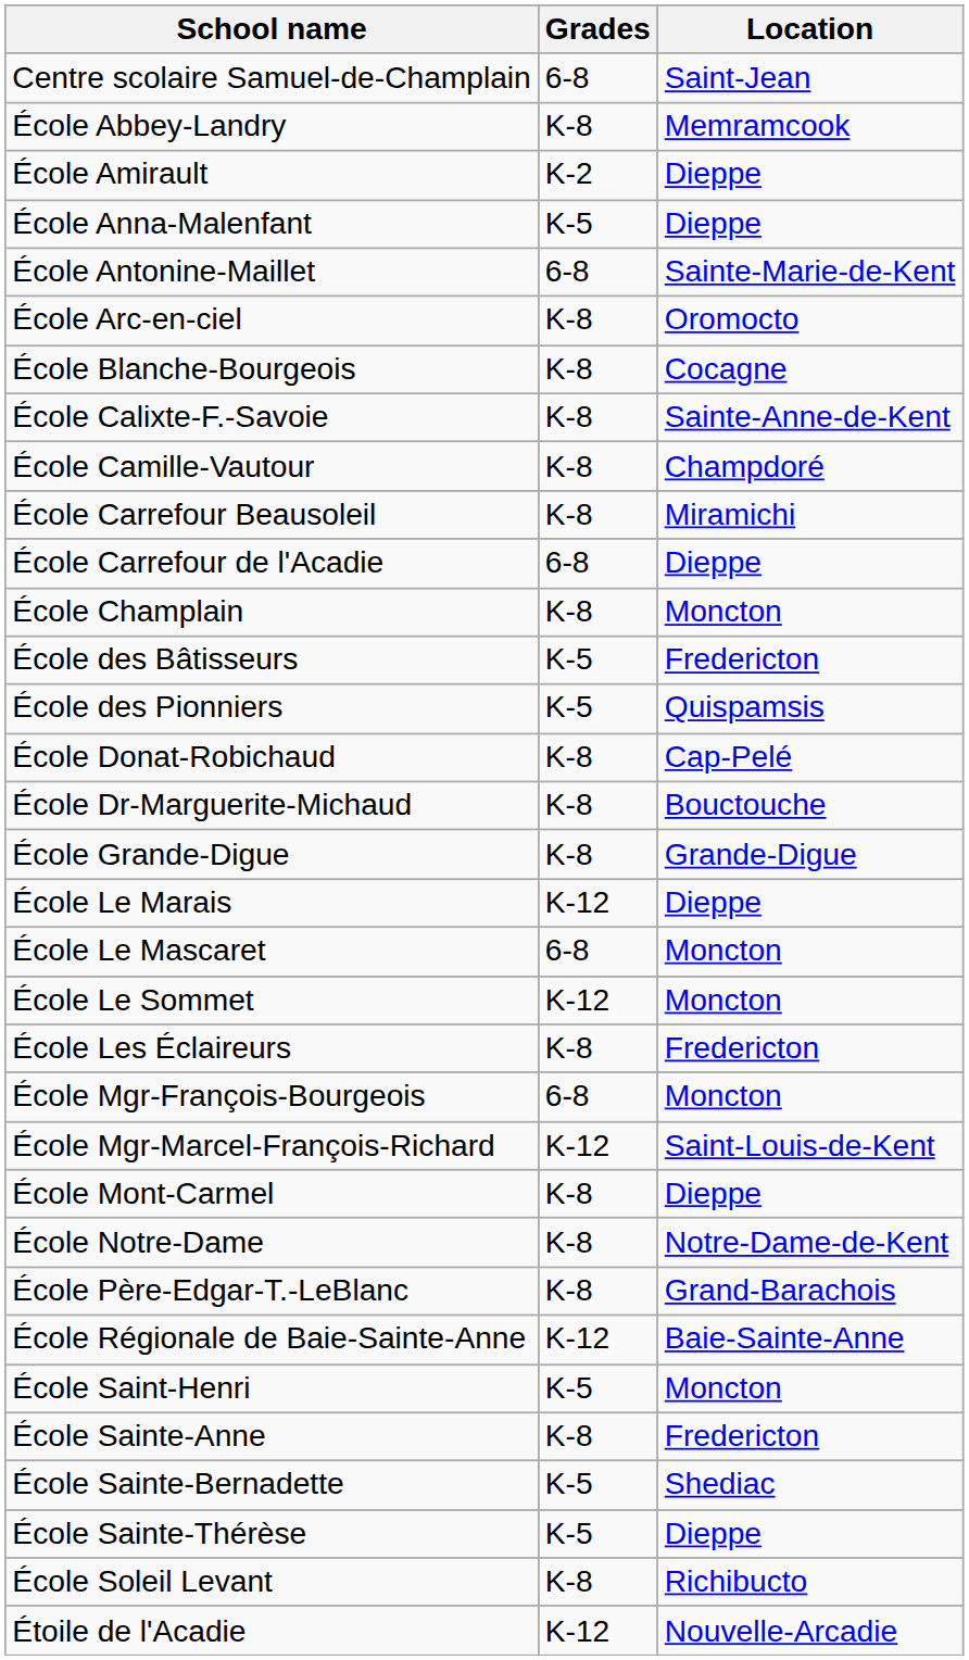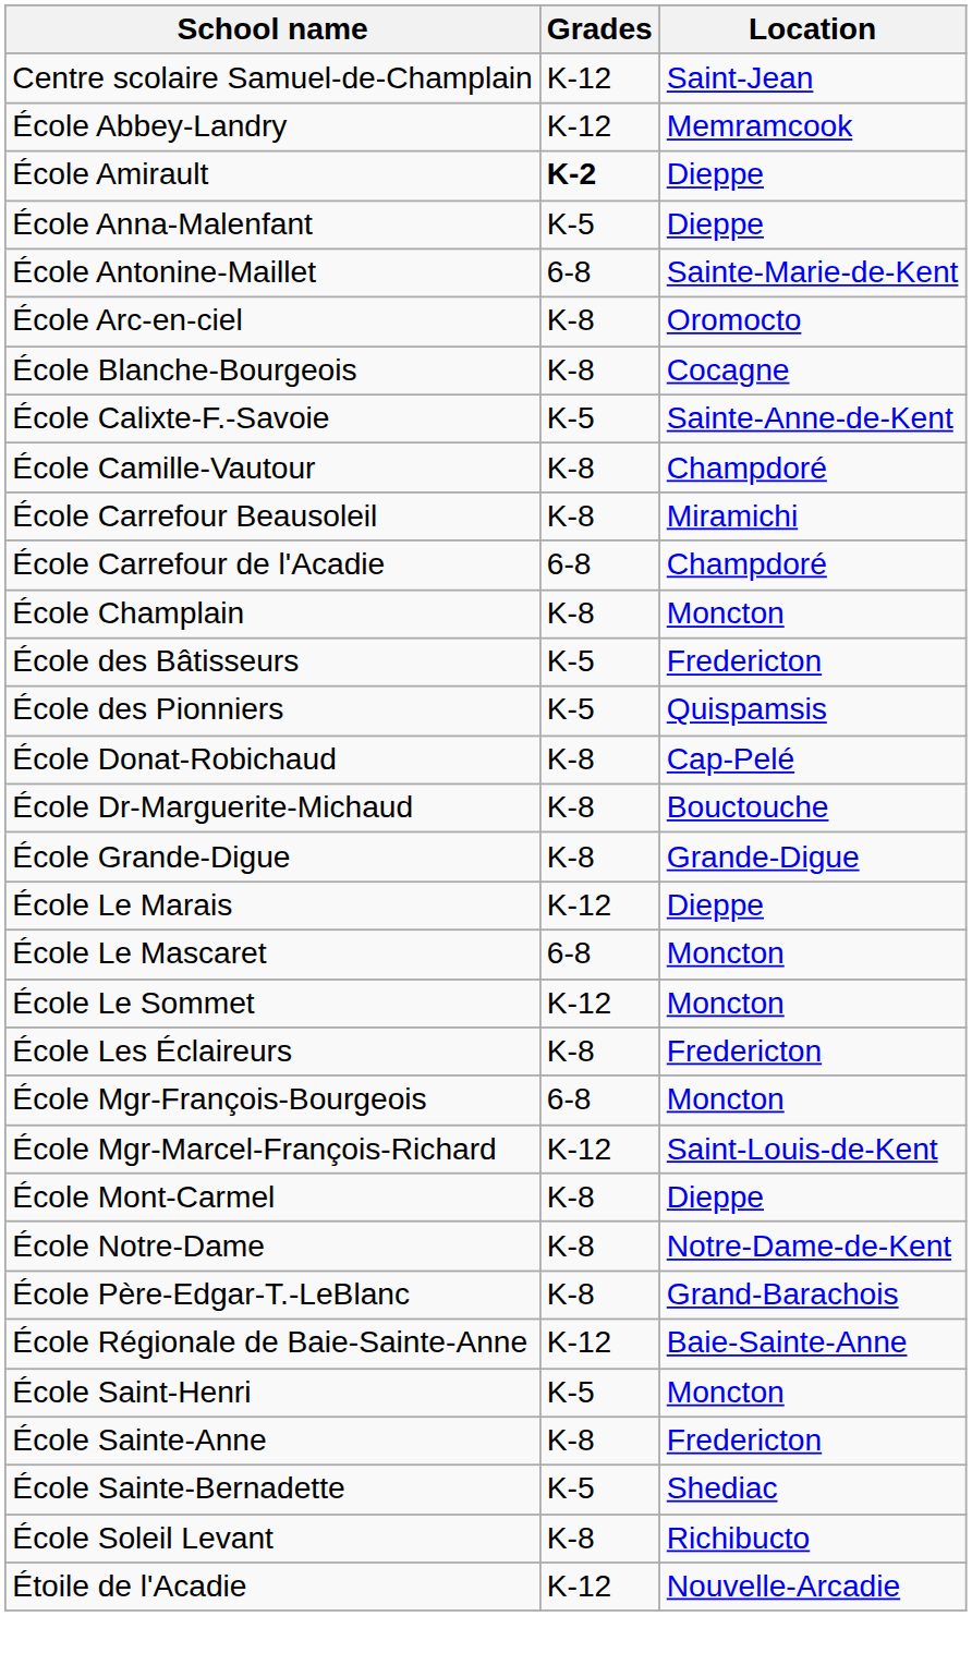Centre scolaire Samuel-de-Champlain | Grades: 6-8 -> K-12
École Abbey-Landry | Grades: K-8 -> K-12
École Amirault | Grades: normal -> bold
École Calixte-F.-Savoie | Grades: K-8 -> K-5
École Carrefour de l'Acadie | Location: Dieppe -> Champdoré
- row: École Sainte-Thérèse | K-5 | Dieppe
